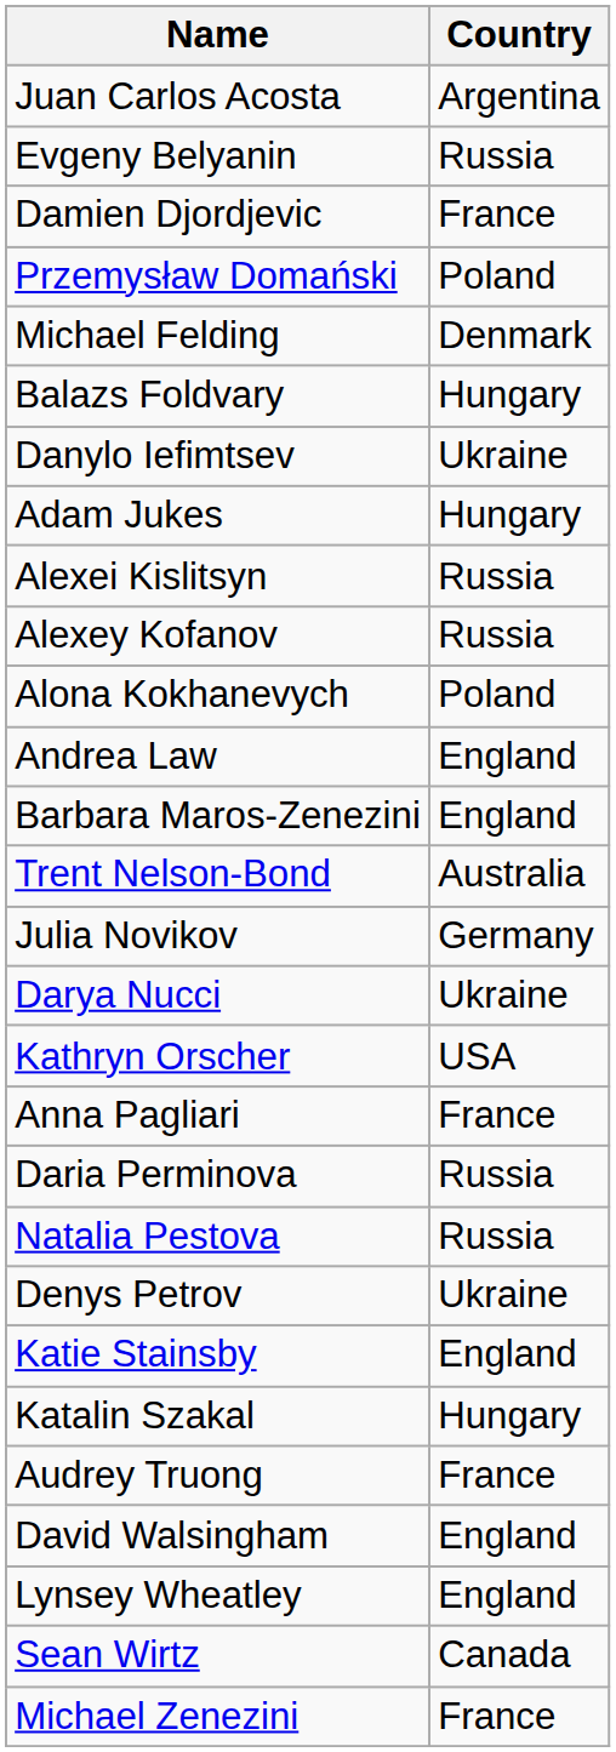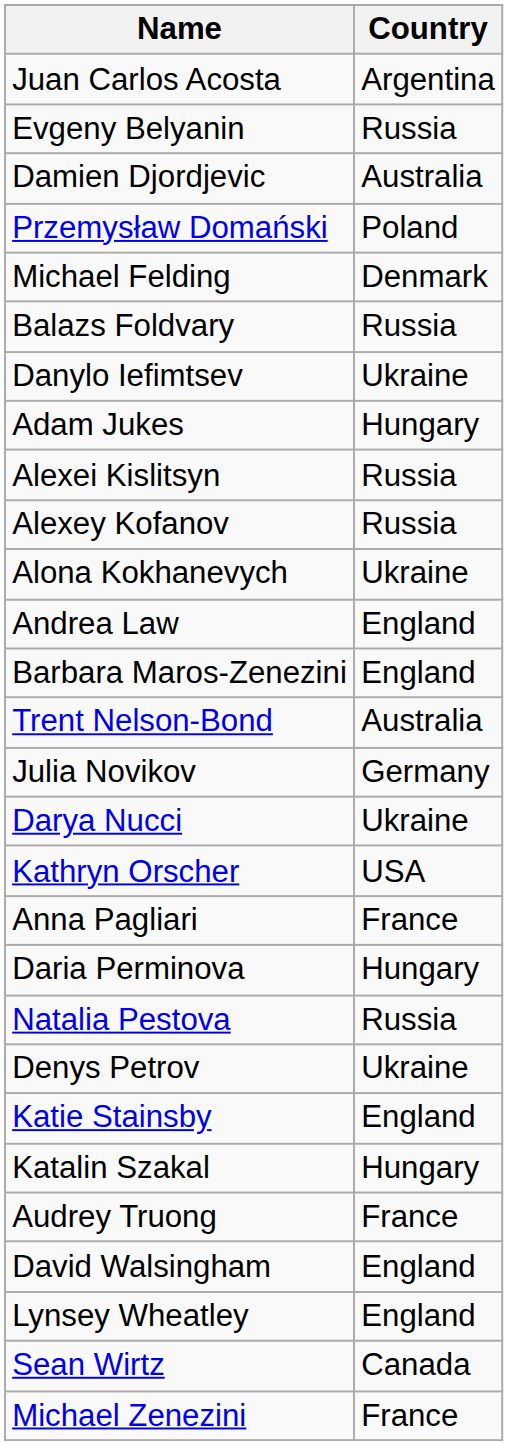Damien Djordjevic | Country: France -> Australia
Balazs Foldvary | Country: Hungary -> Russia
Alona Kokhanevych | Country: Poland -> Ukraine
Daria Perminova | Country: Russia -> Hungary
